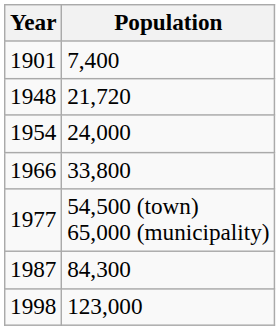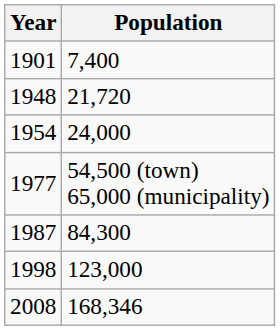- row: 1966 | 33,800
+ row: 2008 | 168,346
